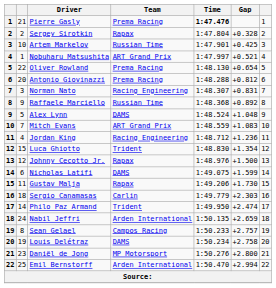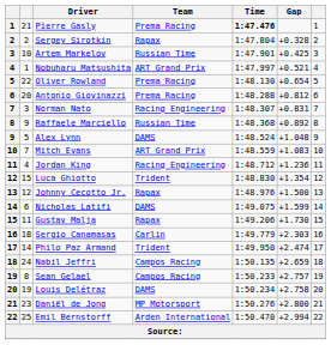Nabil Jeffri | Team: Arden International -> Campos Racing
